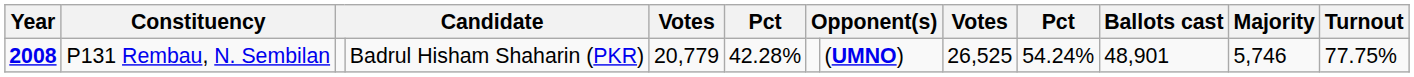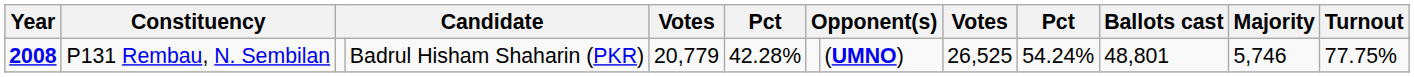P131 Rembau, N. Sembilan | Ballots cast: 48,901 -> 48,801
